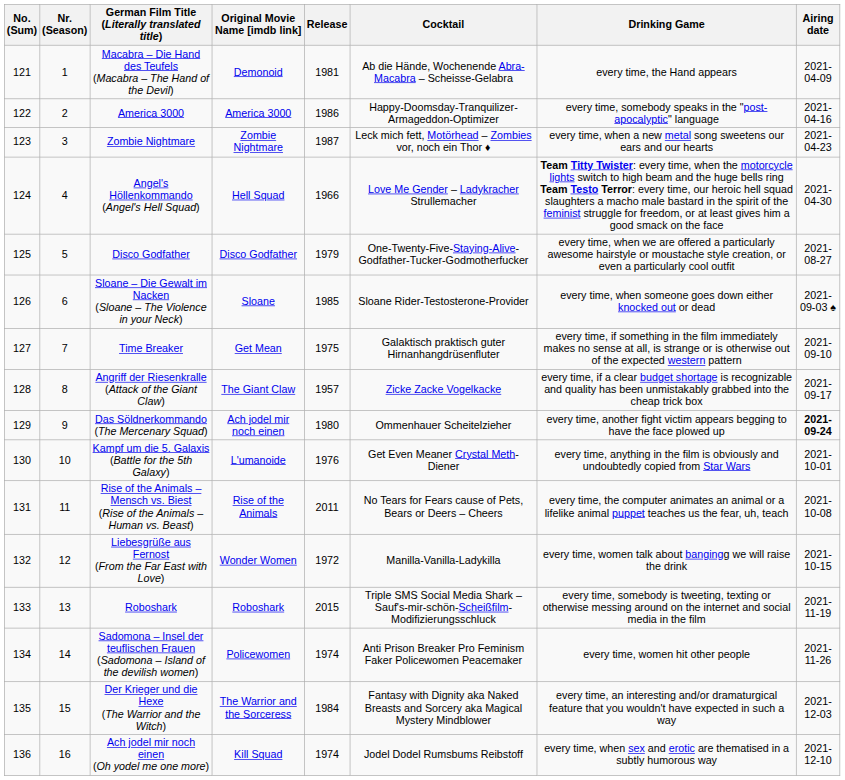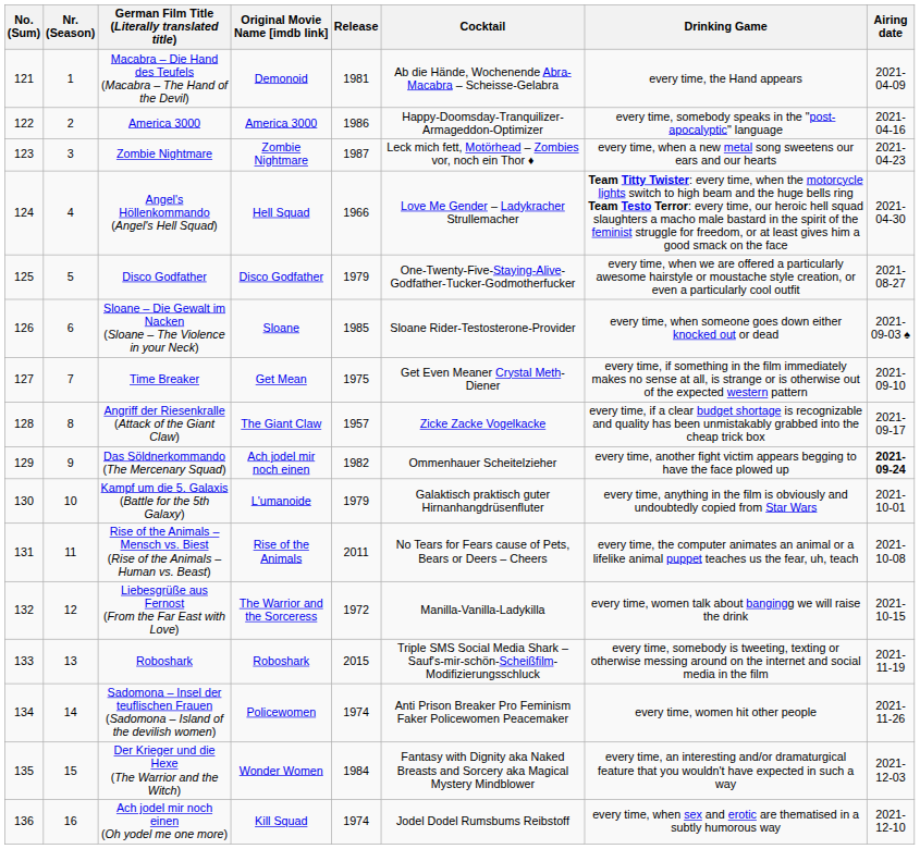Time Breaker | Cocktail: Galaktisch praktisch guter Hirnanhangdrüsenfluter -> Get Even Meaner Crystal Meth-Diener
Das Söldnerkommando (The Mercenary Squad) | Release: 1980 -> 1982
Kampf um die 5. Galaxis (Battle for the 5th Galaxy) | Release: 1976 -> 1979
Kampf um die 5. Galaxis (Battle for the 5th Galaxy) | Cocktail: Get Even Meaner Crystal Meth-Diener -> Galaktisch praktisch guter Hirnanhangdrüsenfluter
Liebesgrüße aus Fernost (From the Far East with Love) | Original Movie Name [imdb link]: Wonder Women -> The Warrior and the Sorceress
Der Krieger und die Hexe (The Warrior and the Witch) | Original Movie Name [imdb link]: The Warrior and the Sorceress -> Wonder Women
